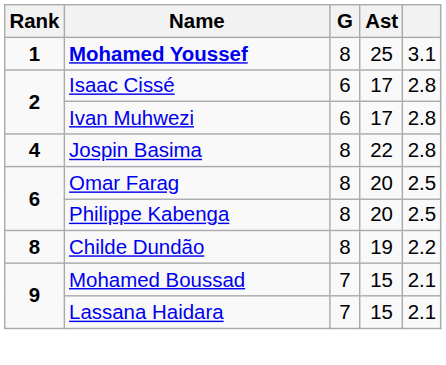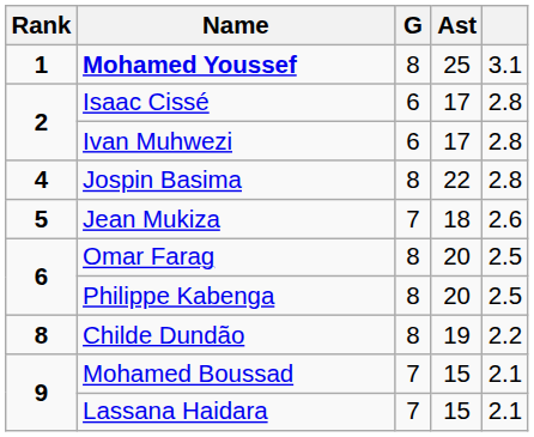+ row: 5 | Jean Mukiza | 7 | 18 | 2.6
